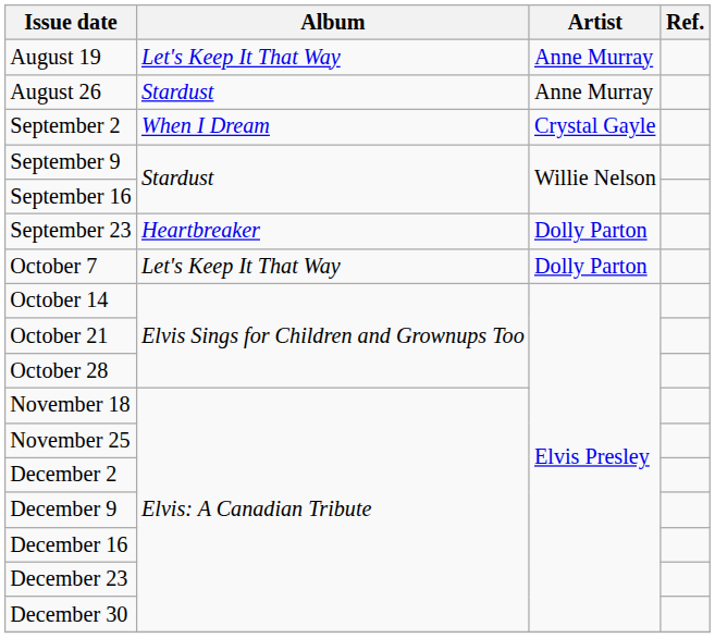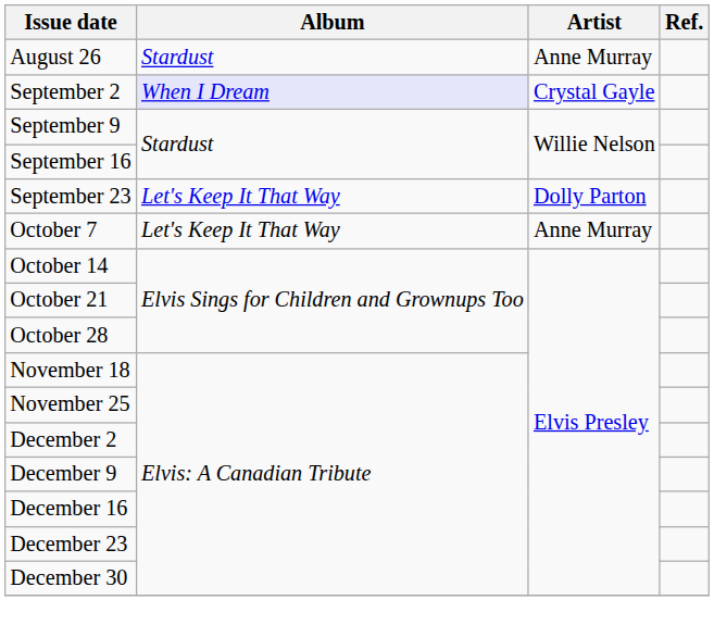- row: August 19 | Let's Keep It That Way | Anne Murray
September 2 | Album: no background -> lavender background
September 23 | Album: Heartbreaker -> Let's Keep It That Way
October 7 | Artist: Dolly Parton -> Anne Murray
